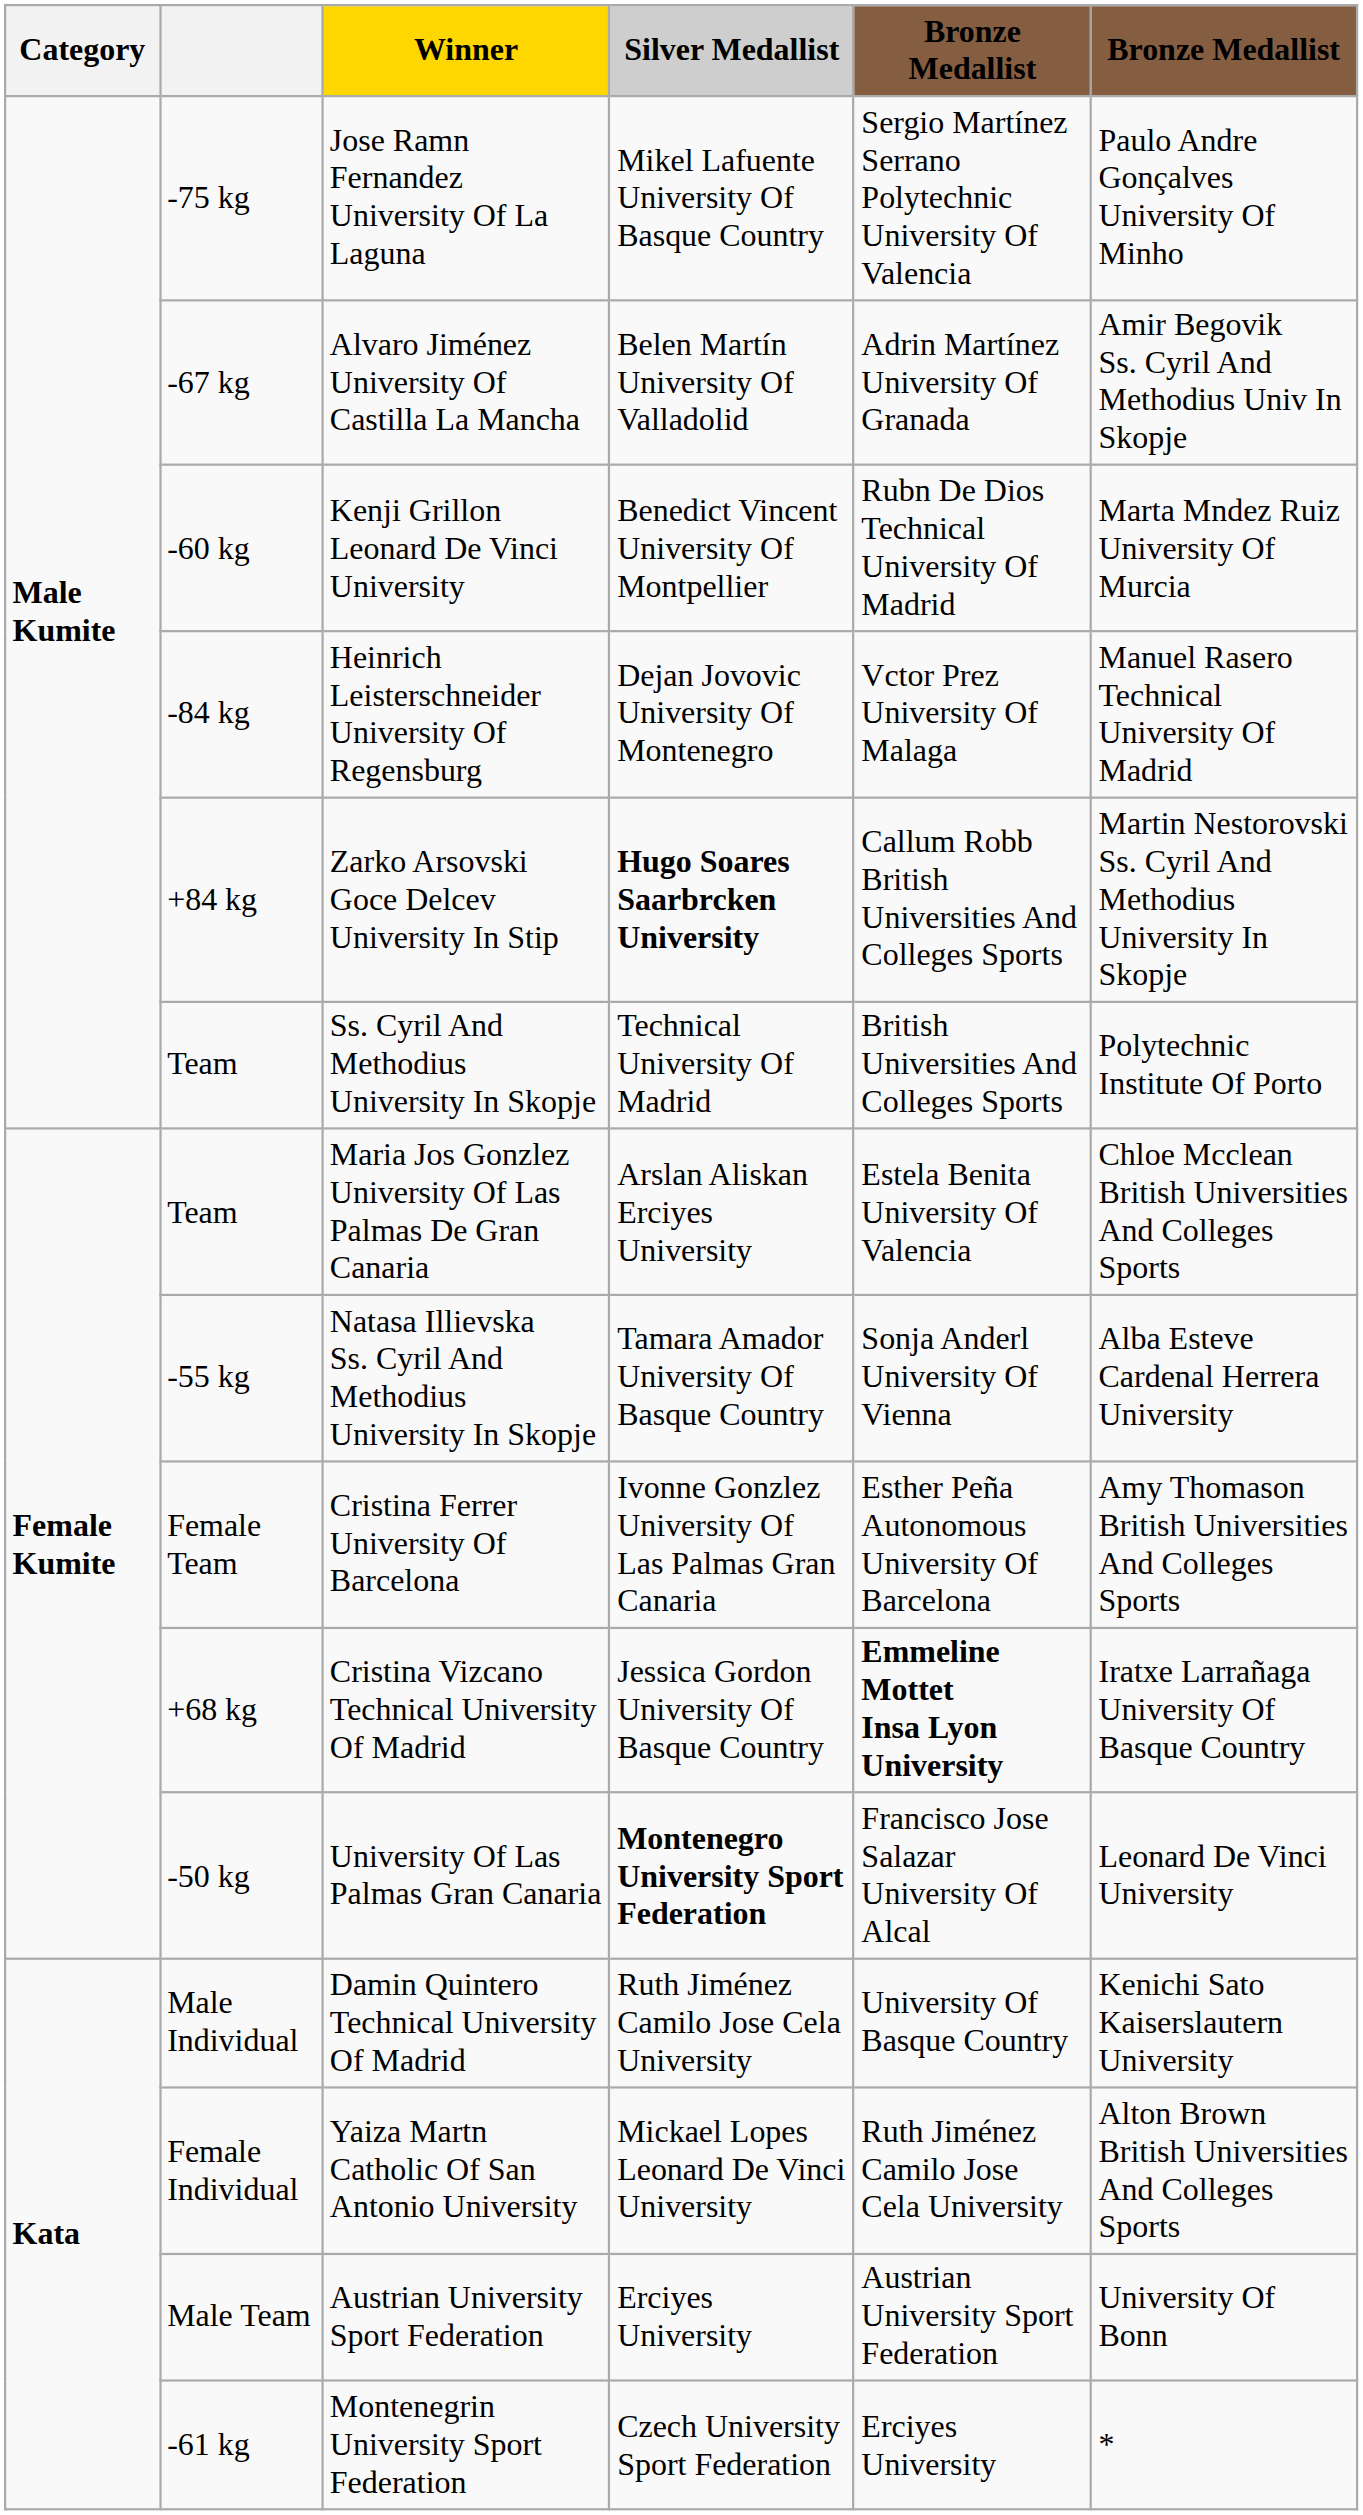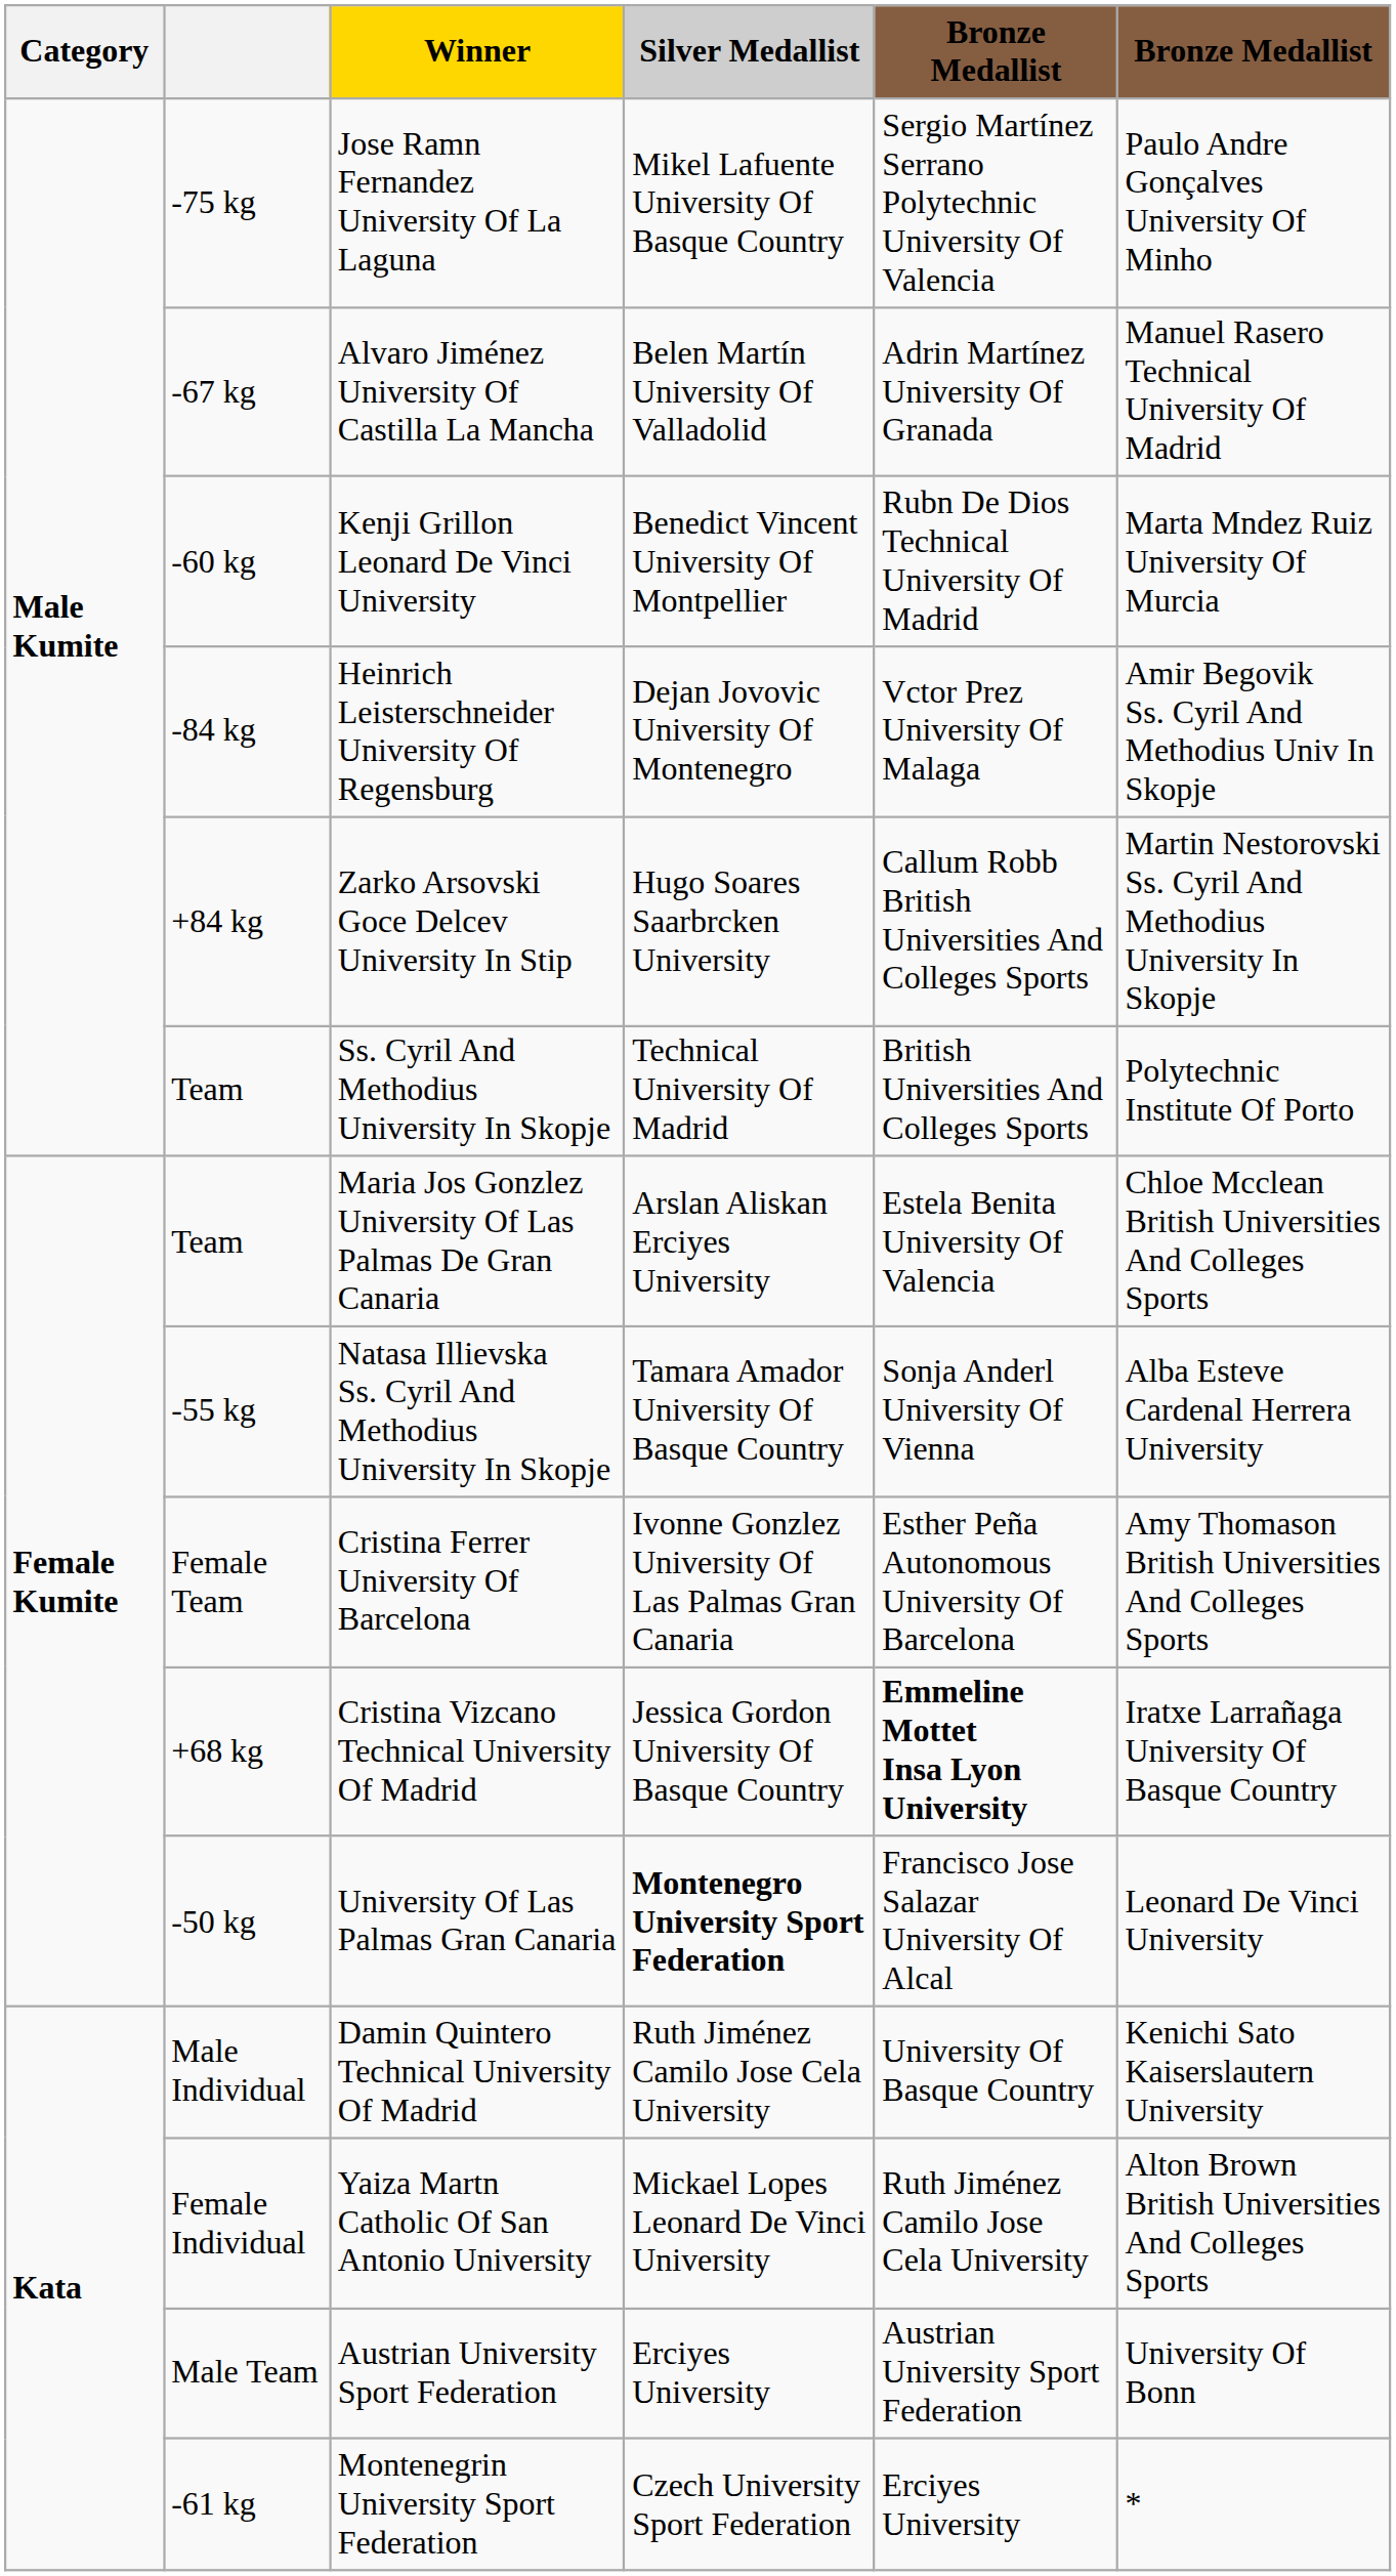Alvaro Jiménez University Of Castilla La Mancha | column 6: Amir Begovik Ss. Cyril And Methodius Univ In Skopje -> Manuel Rasero Technical University Of Madrid
Heinrich Leisterschneider University Of Regensburg | column 6: Manuel Rasero Technical University Of Madrid -> Amir Begovik Ss. Cyril And Methodius Univ In Skopje
Zarko Arsovski Goce Delcev University In Stip | Silver Medallist: bold -> normal
